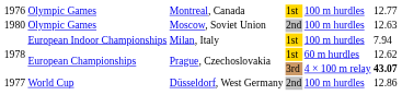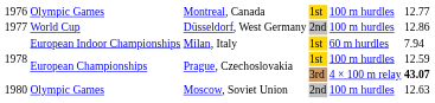rows swapped: World Cup <-> Olympic Games / 2nd
European Indoor Championships | column 5: 100 m hurdles -> 60 m hurdles
European Championships / 1st | column 5: 60 m hurdles -> 100 m hurdles
European Championships / 1st | column 6: 12.62 -> 12.59
